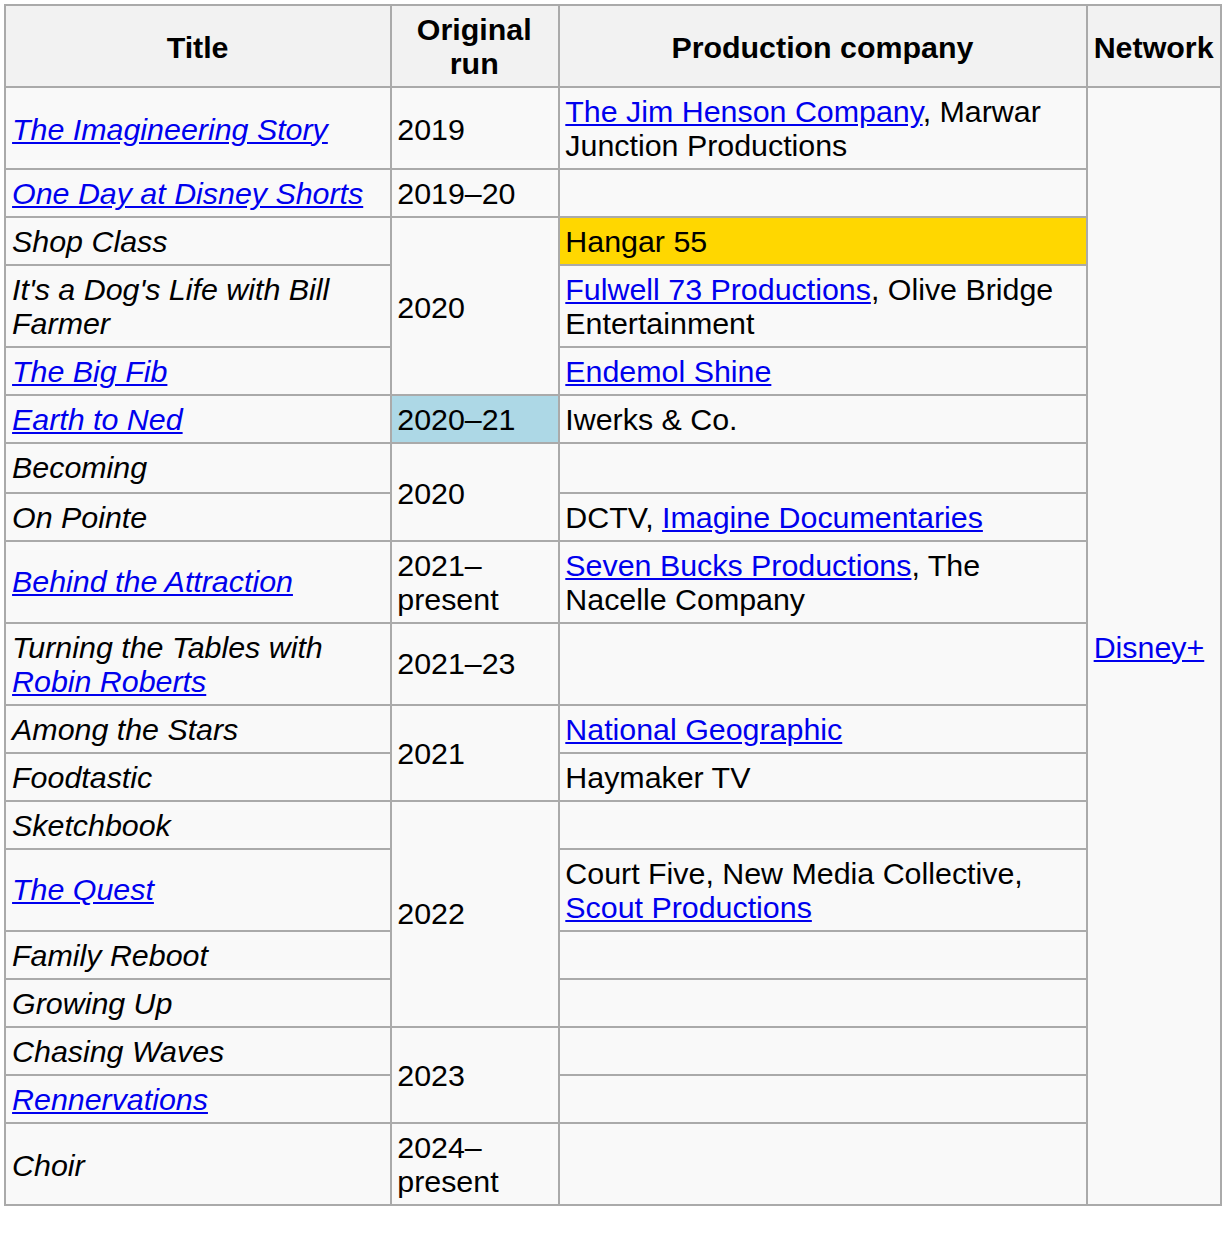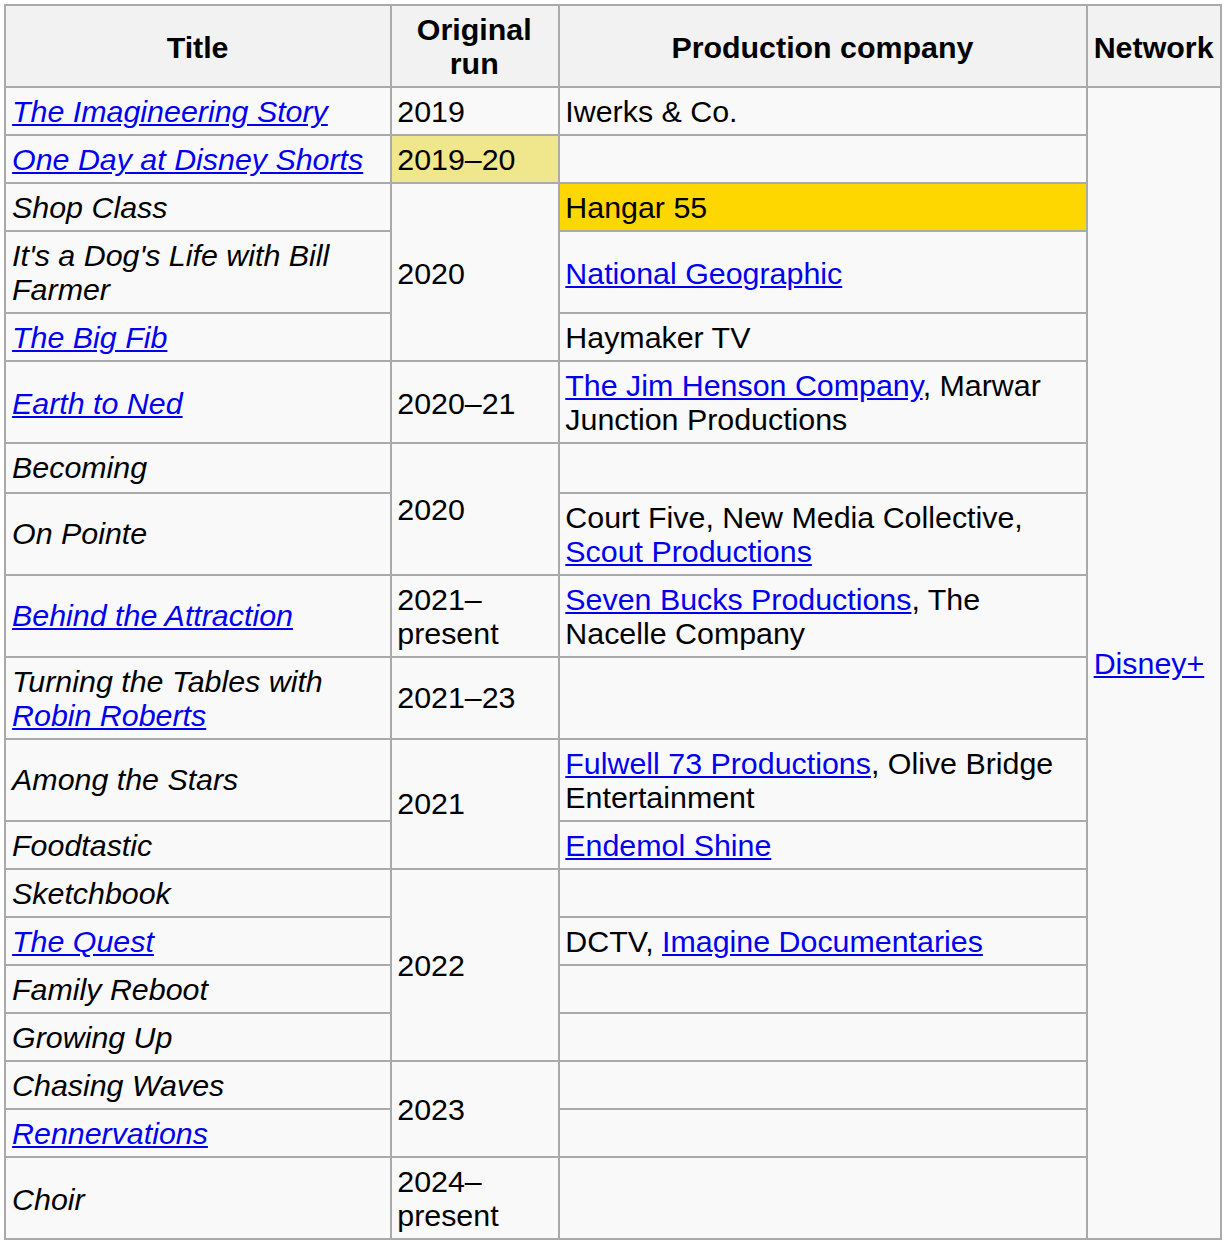The Imagineering Story | Production company: The Jim Henson Company, Marwar Junction Productions -> Iwerks & Co.
One Day at Disney Shorts | Original run: no background -> khaki background
It's a Dog's Life with Bill Farmer | Production company: Fulwell 73 Productions, Olive Bridge Entertainment -> National Geographic
The Big Fib | Production company: Endemol Shine -> Haymaker TV
Earth to Ned | Original run: lightblue background -> no background
Earth to Ned | Production company: Iwerks & Co. -> The Jim Henson Company, Marwar Junction Productions
On Pointe | Production company: DCTV, Imagine Documentaries -> Court Five, New Media Collective, Scout Productions
Among the Stars | Production company: National Geographic -> Fulwell 73 Productions, Olive Bridge Entertainment
Foodtastic | Production company: Haymaker TV -> Endemol Shine
The Quest | Production company: Court Five, New Media Collective, Scout Productions -> DCTV, Imagine Documentaries
